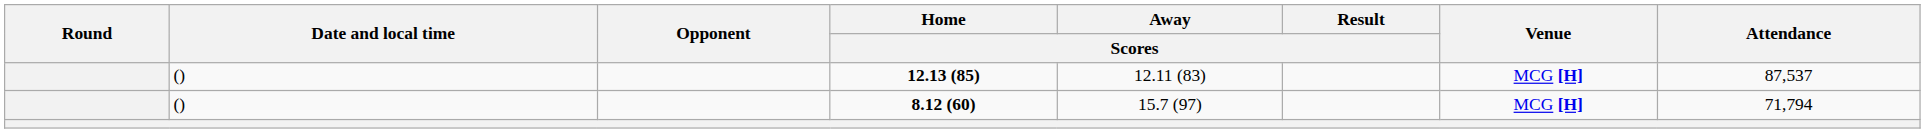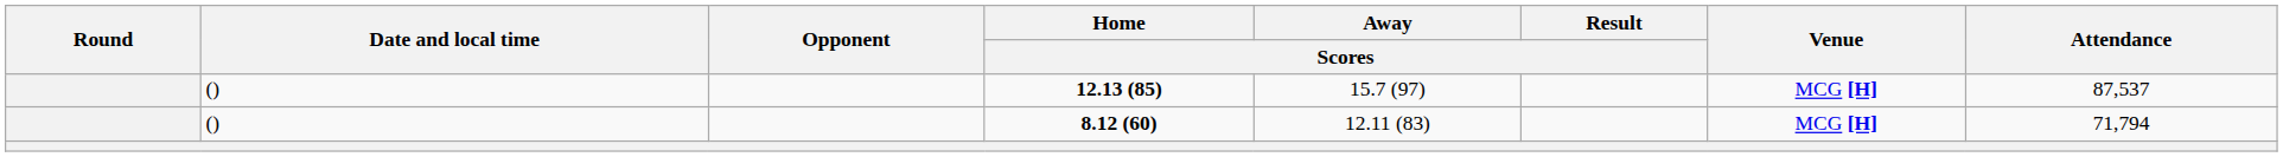12.13 (85) | Away / Scores: 12.11 (83) -> 15.7 (97)
8.12 (60) | Away / Scores: 15.7 (97) -> 12.11 (83)
